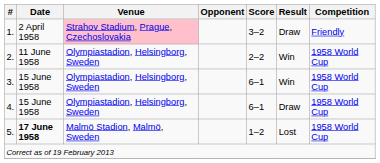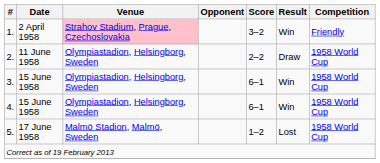1. | Result: Draw -> Win
2. | Result: Win -> Draw
4. | Result: Draw -> Win
5. | Date: bold -> normal
